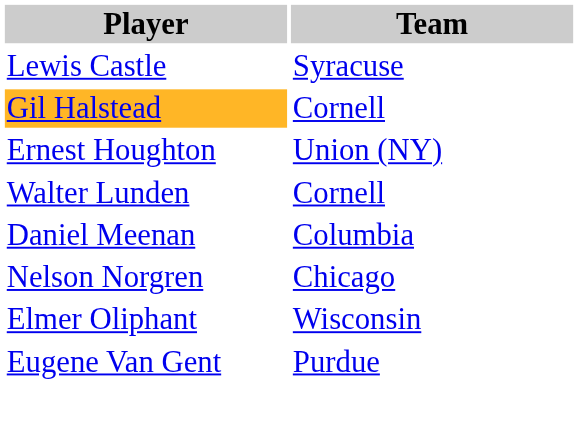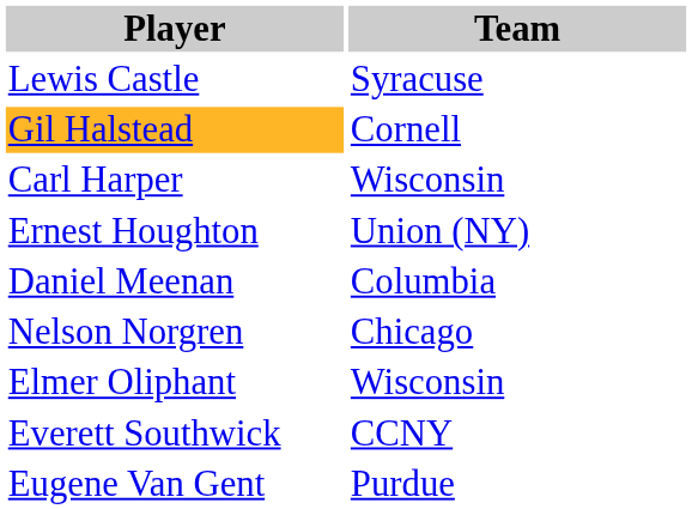+ row: Carl Harper | Wisconsin
- row: Walter Lunden | Cornell
+ row: Everett Southwick | CCNY
